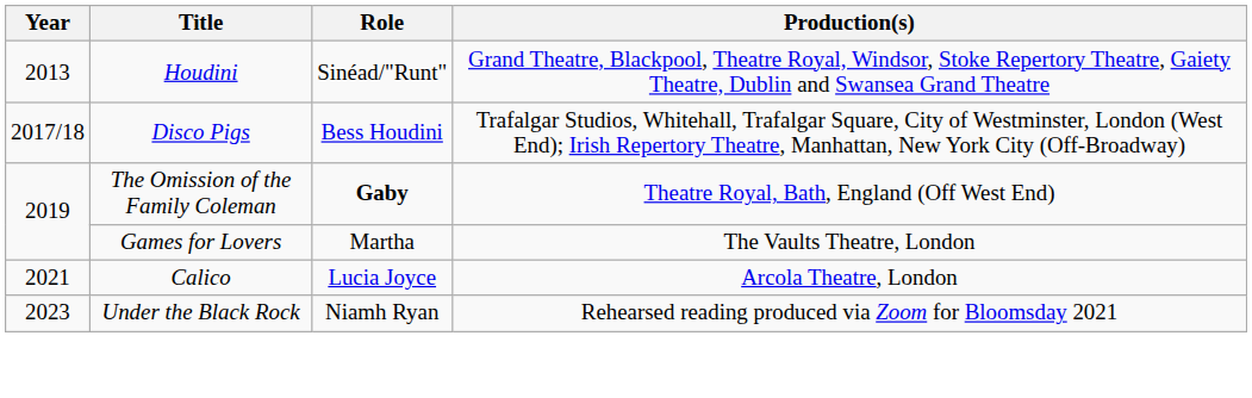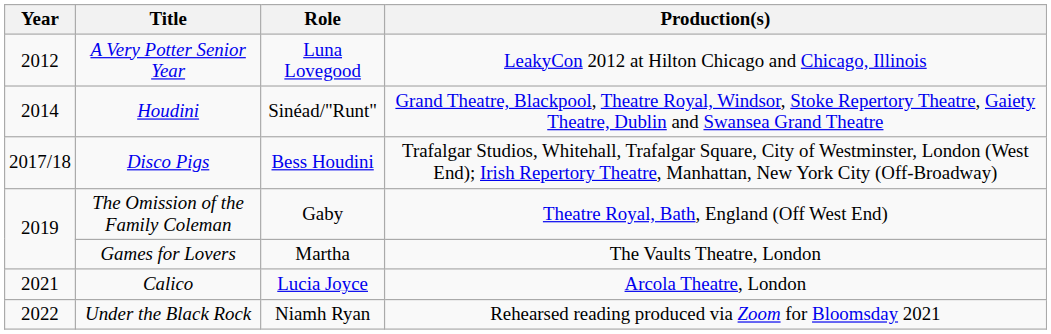+ row: 2012 | A Very Potter Senior Year | Luna Lovegood | LeakyCon 2012 at Hilton Chicago and Chicago, Illinois
Houdini | Year: 2013 -> 2014
The Omission of the Family Coleman | Role: bold -> normal
Under the Black Rock | Year: 2023 -> 2022
